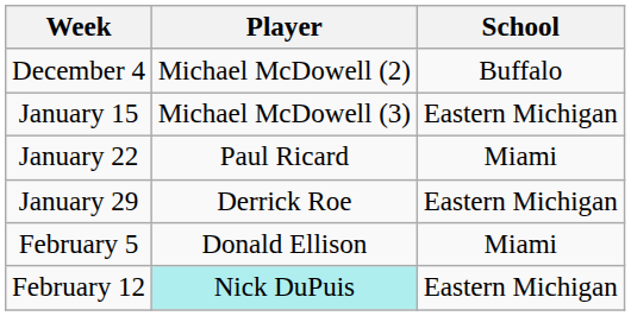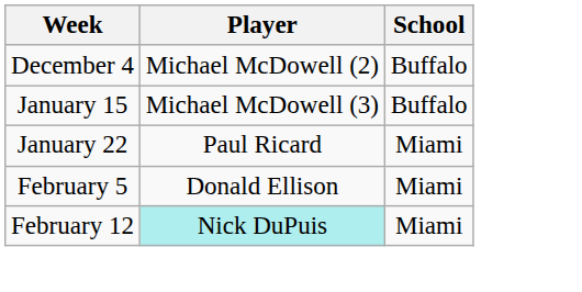January 15 | School: Eastern Michigan -> Buffalo
- row: January 29 | Derrick Roe | Eastern Michigan
February 12 | School: Eastern Michigan -> Miami
